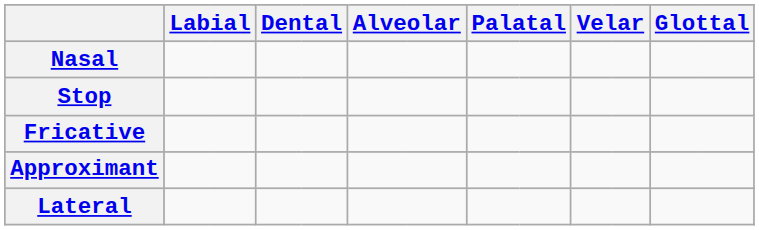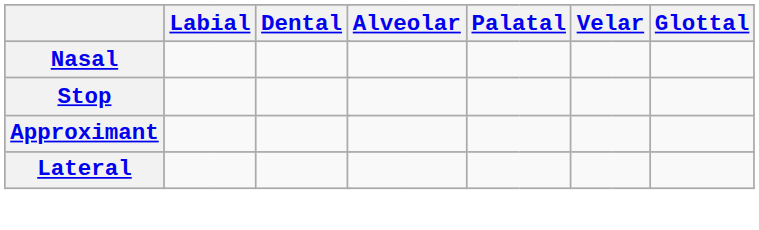- row: Fricative
